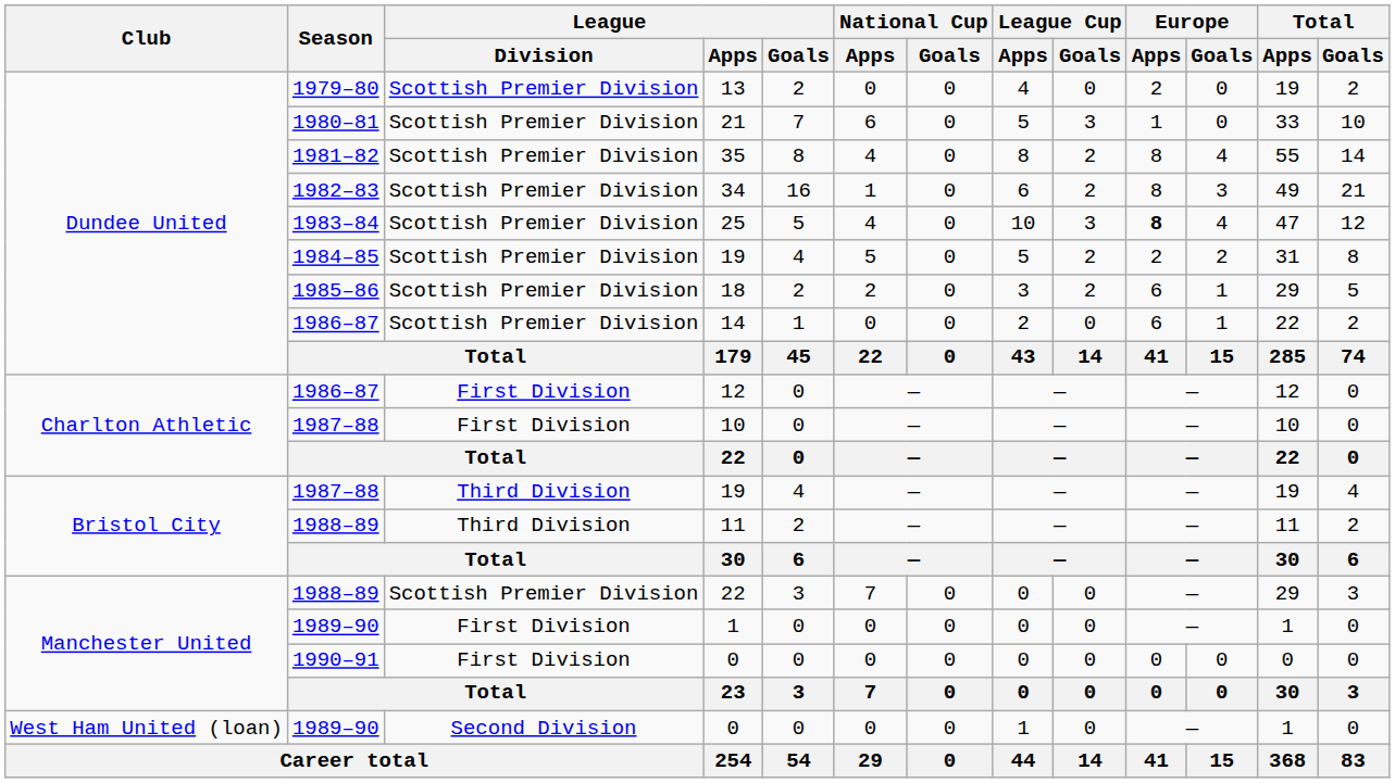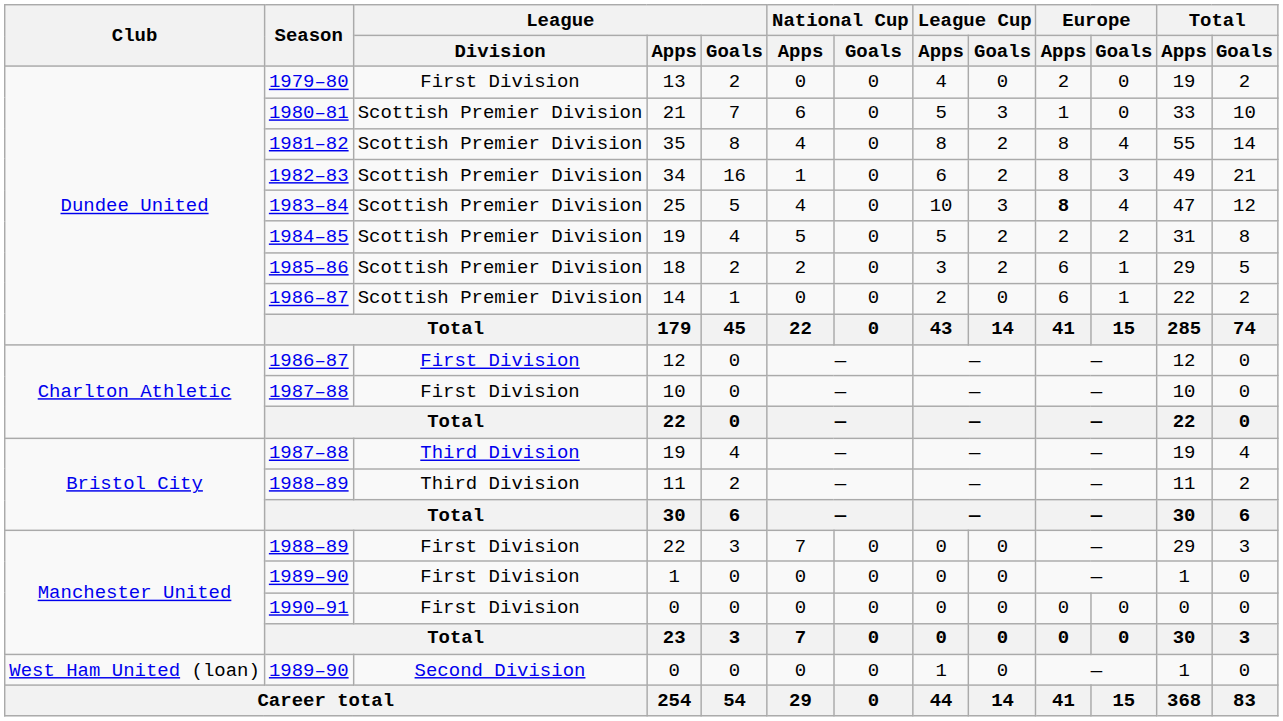13 | League / Division: Scottish Premier Division -> First Division
1988–89 / 22 | League / Division: Scottish Premier Division -> First Division
